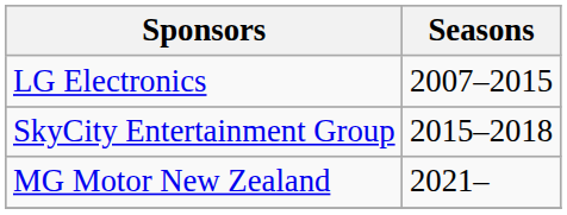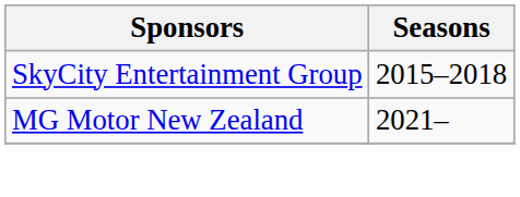- row: LG Electronics | 2007–2015
